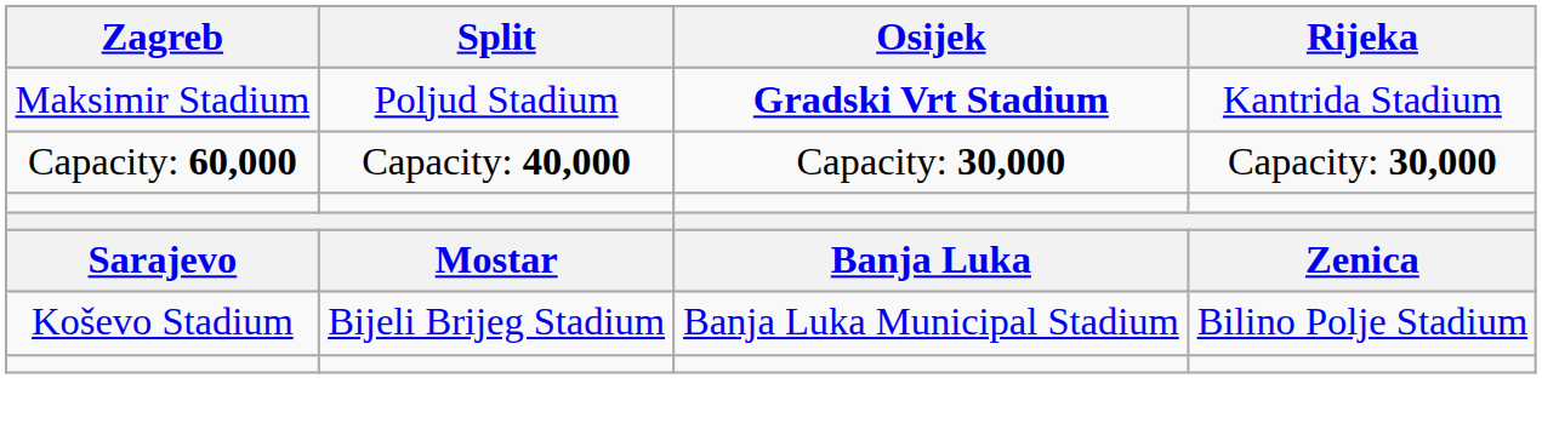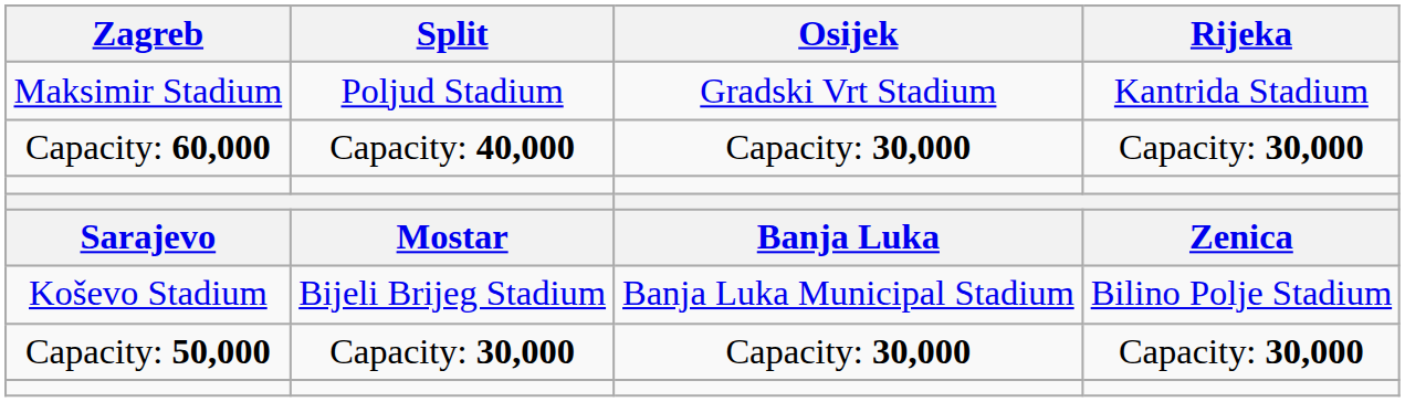Maksimir Stadium | Osijek: bold -> normal
+ row: Capacity: 50,000 | Capacity: 30,000 | Capacity: 30,000 | Capacity: 30,000
